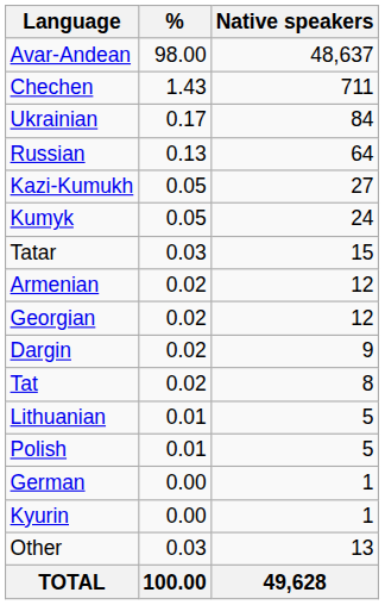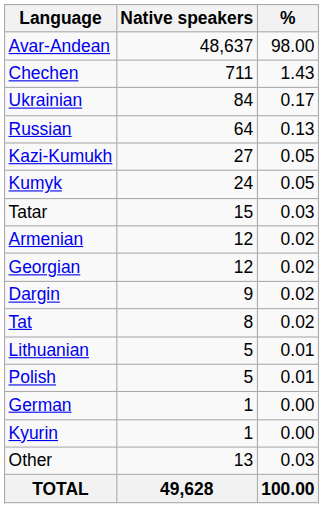columns swapped: Native speakers <-> %
